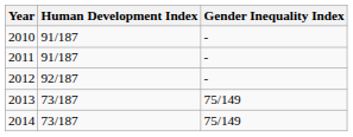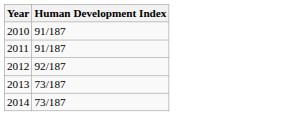- column: Gender Inequality Index | - | - | - | 75/149 | 75/149
